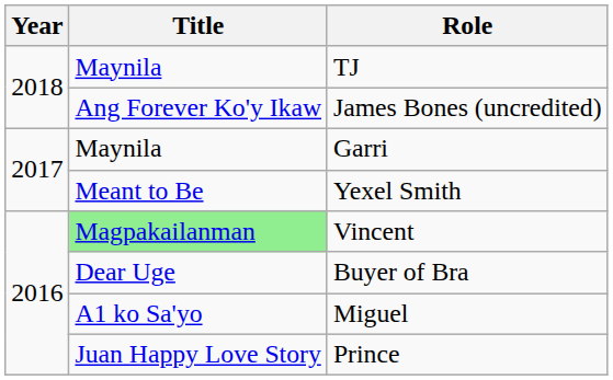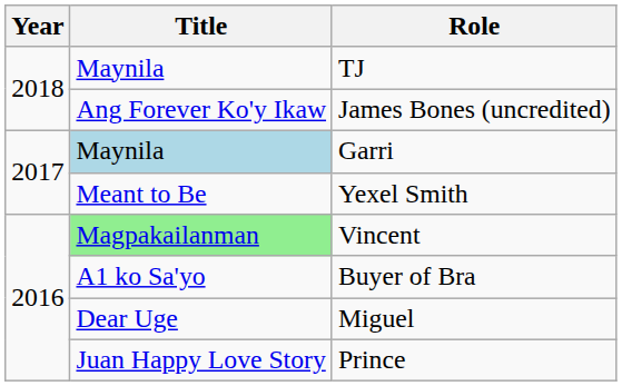Garri | Title: no background -> lightblue background
Buyer of Bra | Title: Dear Uge -> A1 ko Sa'yo
Miguel | Title: A1 ko Sa'yo -> Dear Uge
